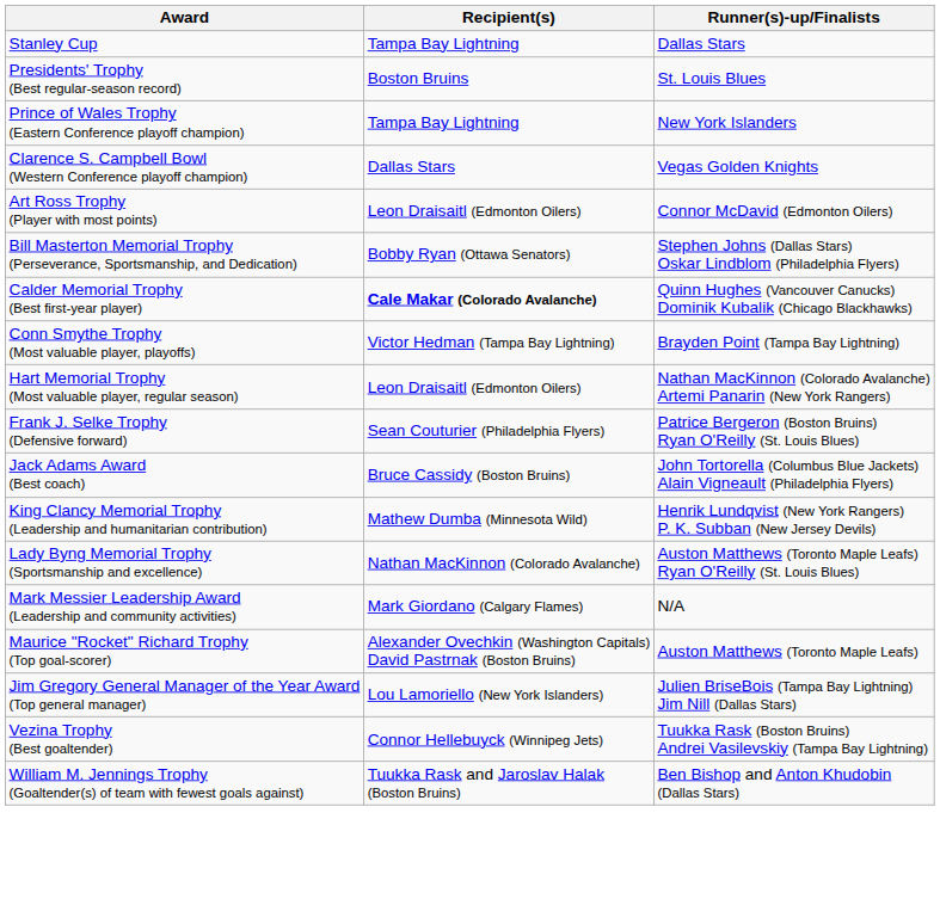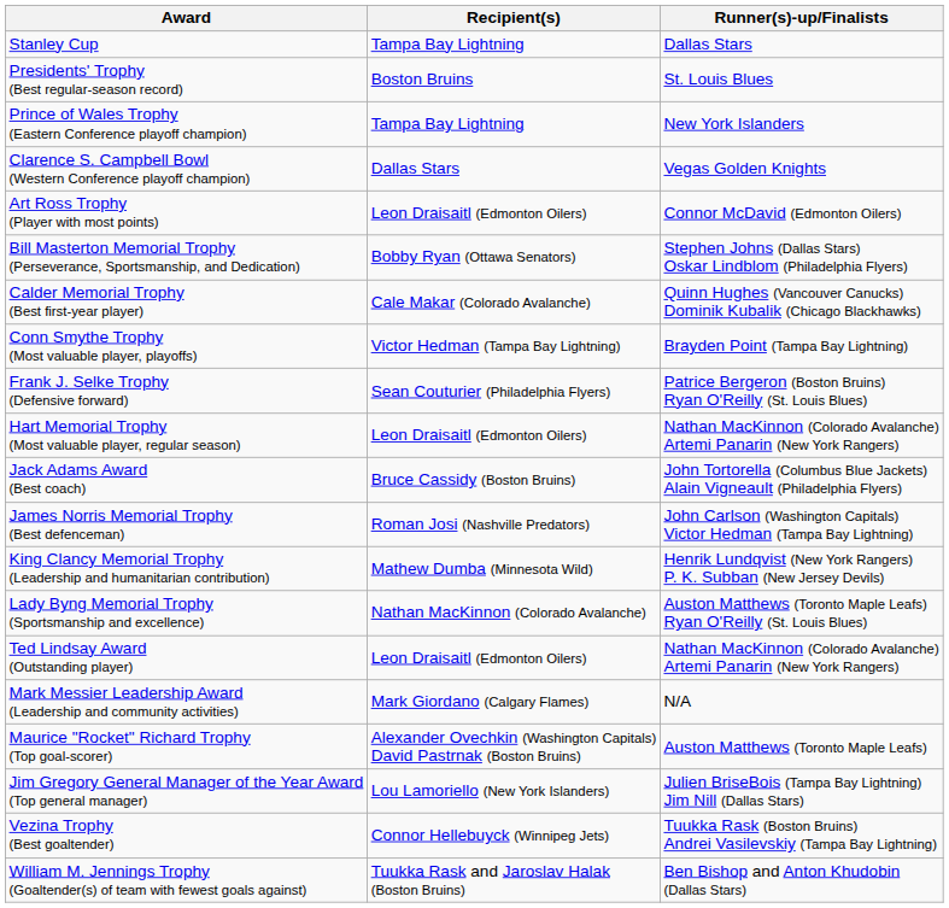Calder Memorial Trophy (Best first-year player) | Recipient(s): bold -> normal
rows swapped: Frank J. Selke Trophy (Defensive forward) <-> Hart Memorial Trophy (Most valuable player, regular season)
+ row: James Norris Memorial Trophy (Best defenceman) | Roman Josi (Nashville Predators) | John Carlson (Washington Capitals) Victor Hedman (Tampa Bay Lightning)
+ row: Ted Lindsay Award (Outstanding player) | Leon Draisaitl (Edmonton Oilers) | Nathan MacKinnon (Colorado Avalanche) Artemi Panarin (New York Rangers)
